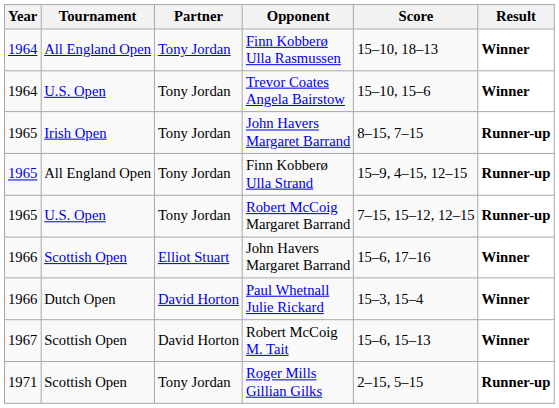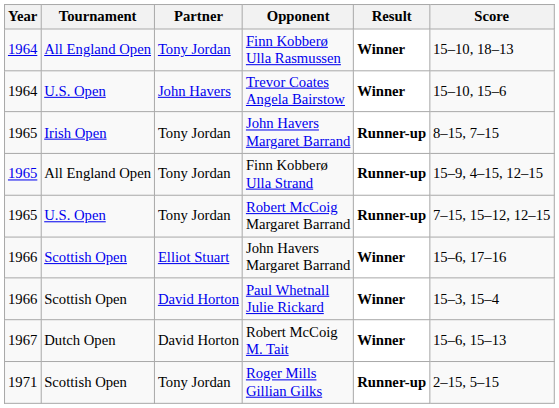columns swapped: Score <-> Result
Trevor Coates Angela Bairstow | Partner: Tony Jordan -> John Havers
Paul Whetnall Julie Rickard | Tournament: Dutch Open -> Scottish Open
Robert McCoig M. Tait | Tournament: Scottish Open -> Dutch Open
